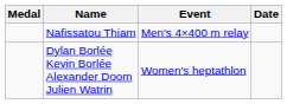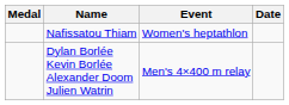Nafissatou Thiam | Event: Men's 4×400 m relay -> Women's heptathlon
Dylan Borlée Kevin Borlée Alexander Doom Julien Watrin | Event: Women's heptathlon -> Men's 4×400 m relay
